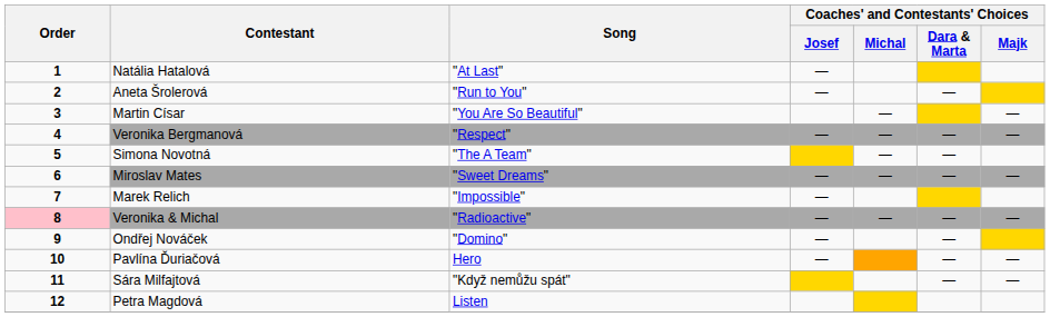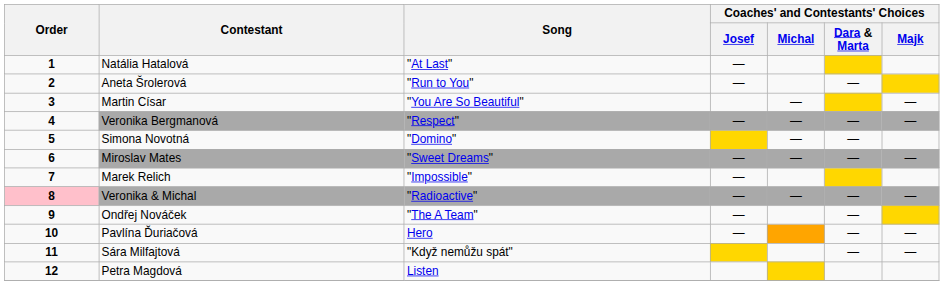Simona Novotná | Song: "The A Team" -> "Domino"
Ondřej Nováček | Song: "Domino" -> "The A Team"
